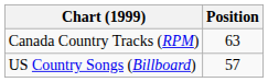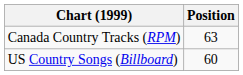US Country Songs (Billboard) | Position: 57 -> 60
